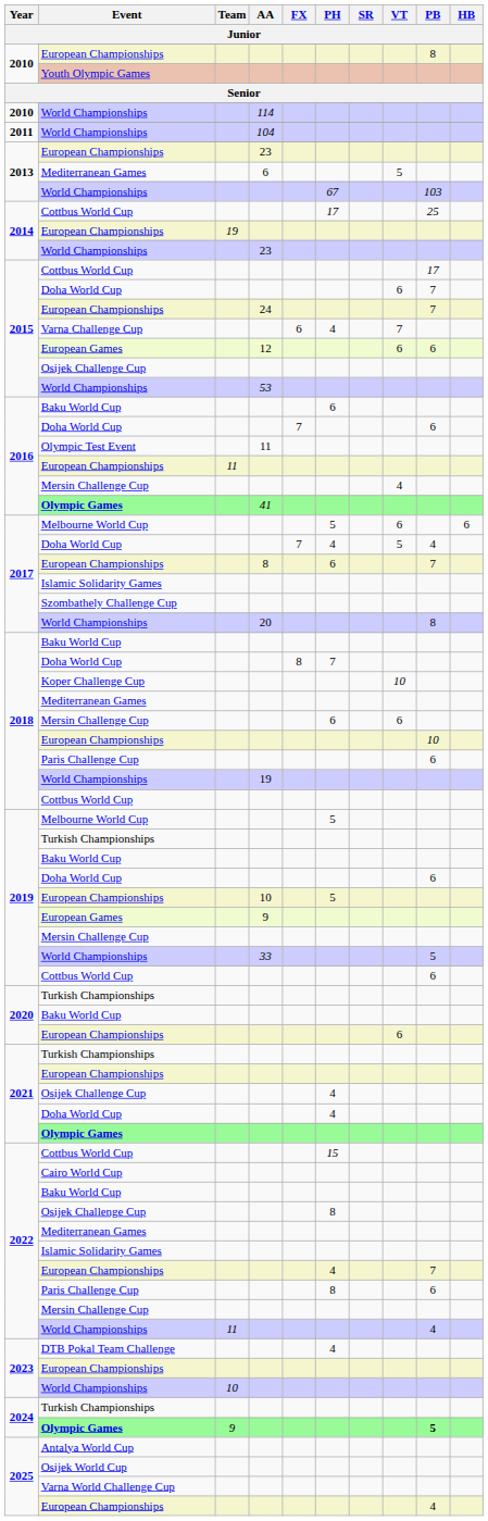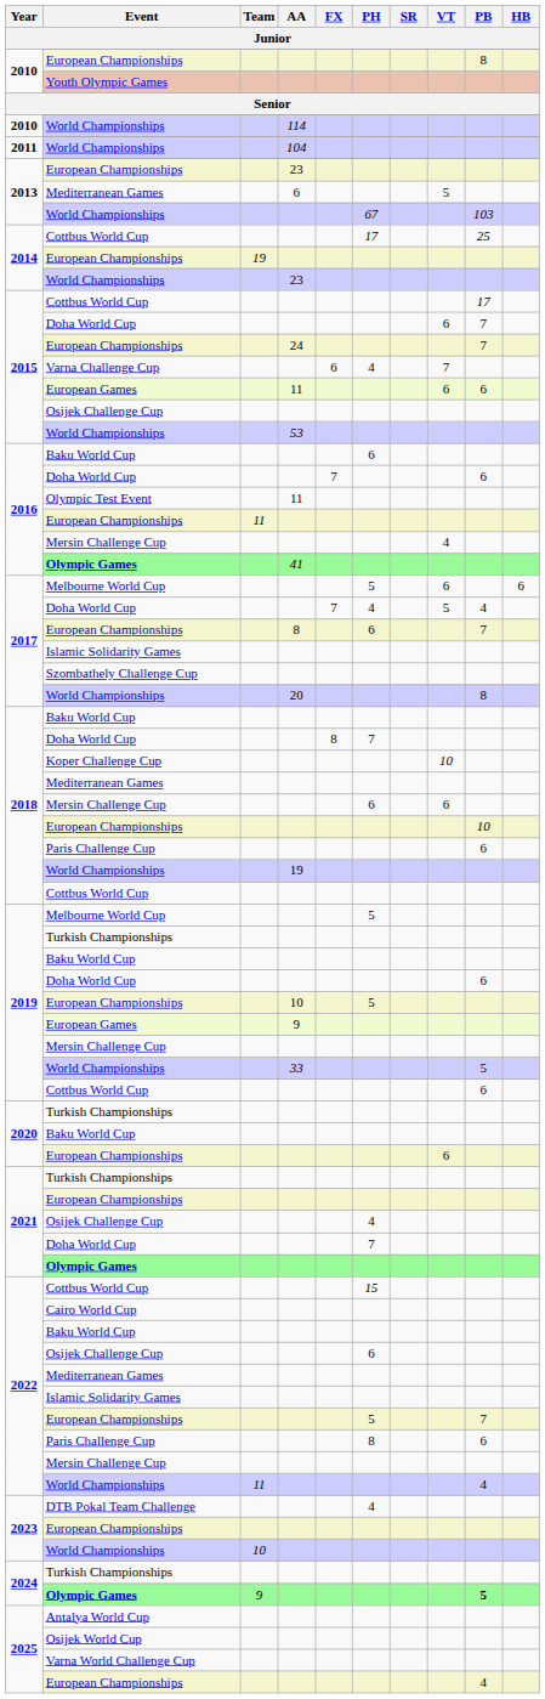2015 / European Games | AA: 12 -> 11
2021 / Doha World Cup | PH: 4 -> 7
2022 / Osijek Challenge Cup | PH: 8 -> 6
2022 / European Championships | PH: 4 -> 5
